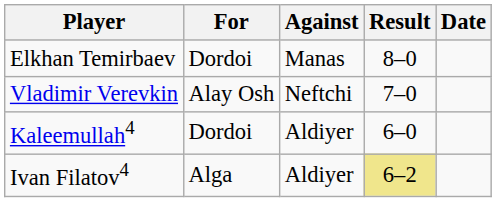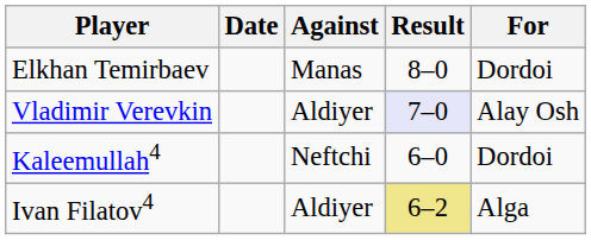columns swapped: For <-> Date
Vladimir Verevkin | Against: Neftchi -> Aldiyer
Vladimir Verevkin | Result: no background -> lavender background
Kaleemullah4 | Against: Aldiyer -> Neftchi
